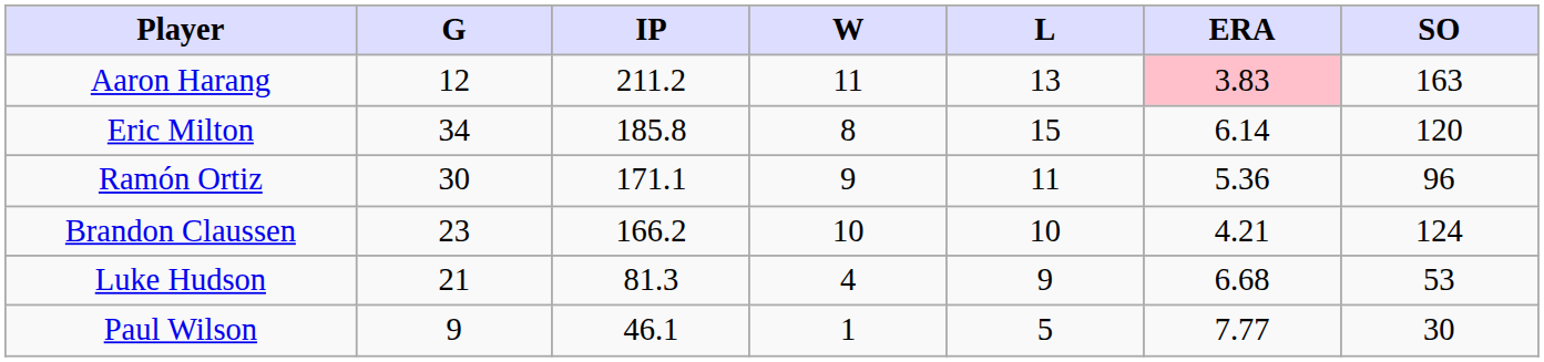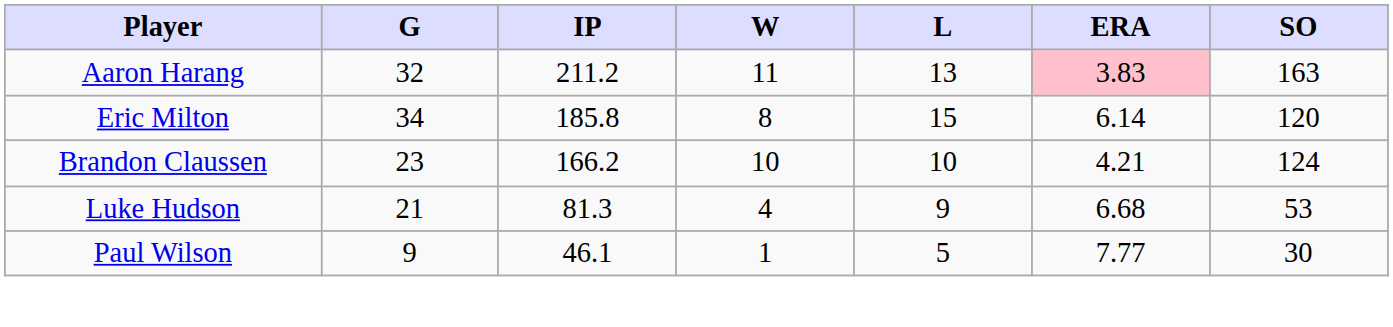Aaron Harang | G: 12 -> 32
- row: Ramón Ortiz | 30 | 171.1 | 9 | 11 | 5.36 | 96
